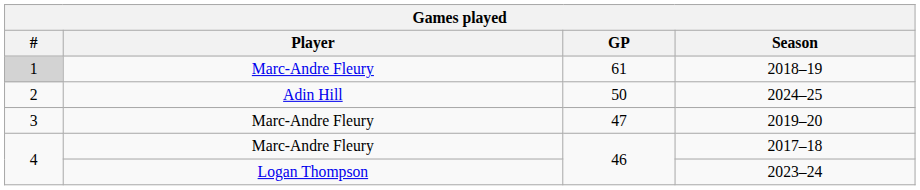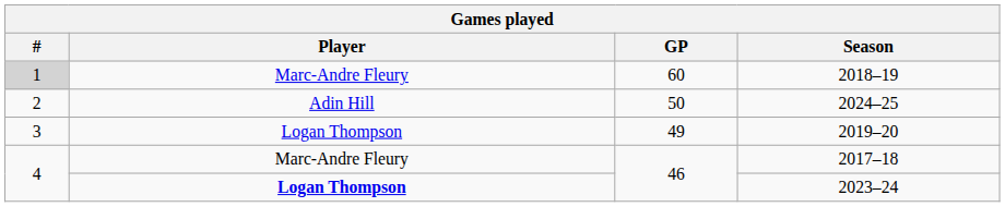2018–19 | GP: 61 -> 60
2019–20 | Player: Marc-Andre Fleury -> Logan Thompson
2019–20 | GP: 47 -> 49
2023–24 | Player: normal -> bold
